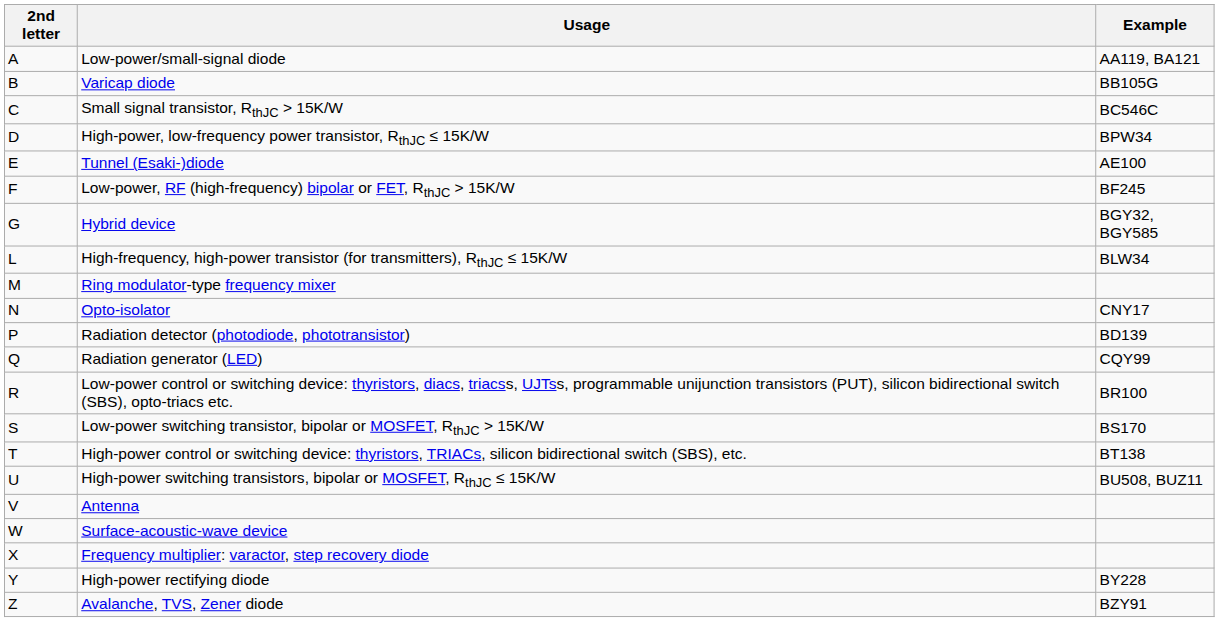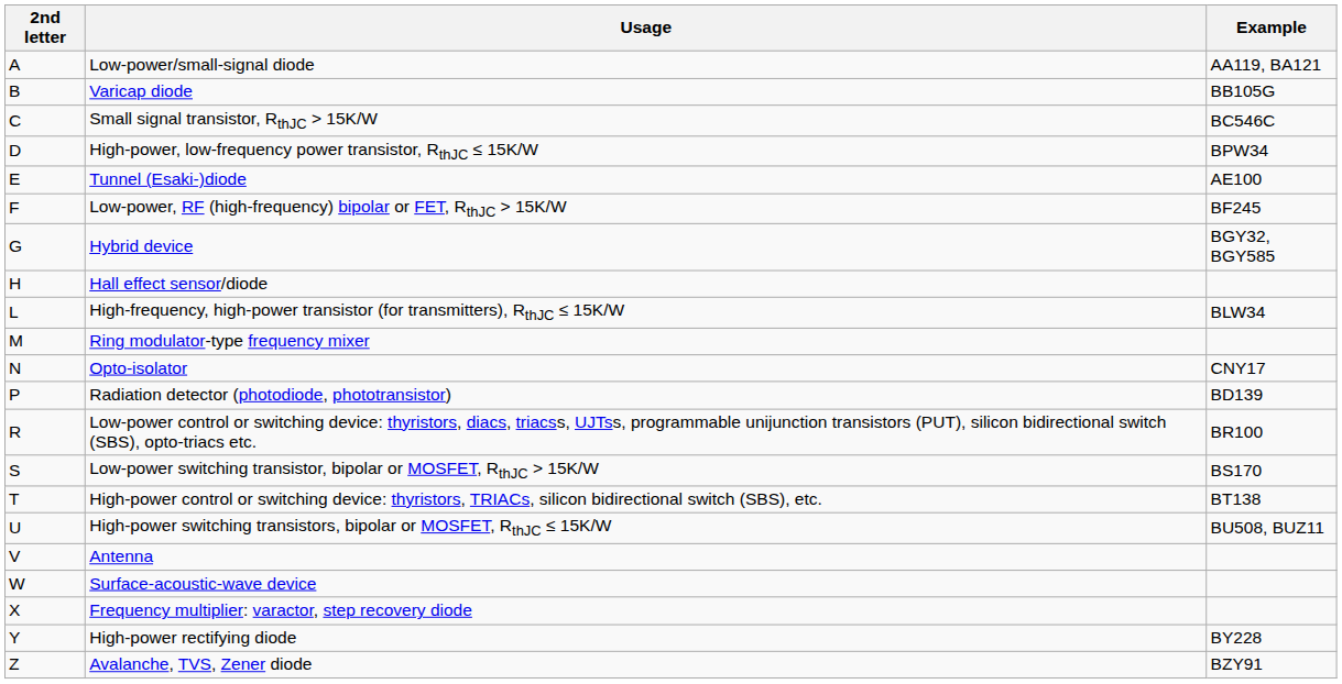+ row: H | Hall effect sensor/diode
- row: Q | Radiation generator (LED) | CQY99
